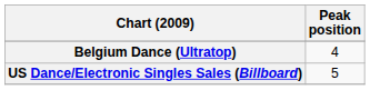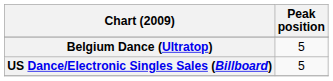Belgium Dance (Ultratop) | Peak position: 4 -> 5
